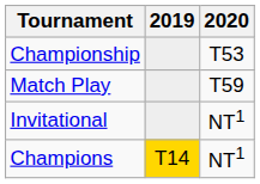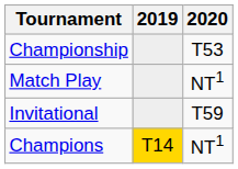Match Play | 2020: T59 -> NT1
Invitational | 2020: NT1 -> T59
